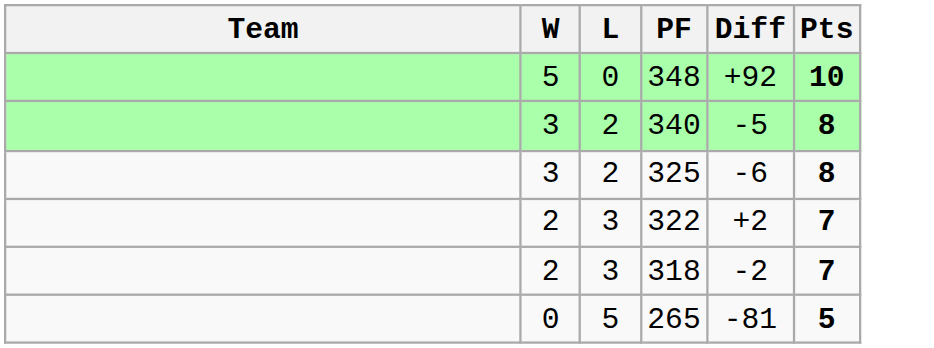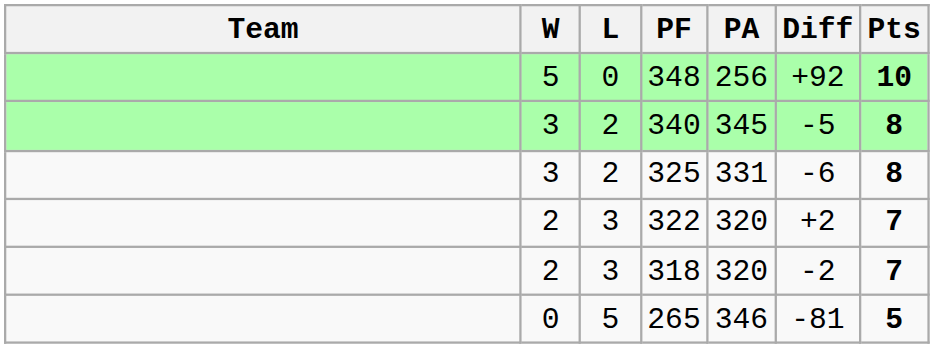+ column: PA | 256 | 345 | 331 | 320 | 320 | 346
